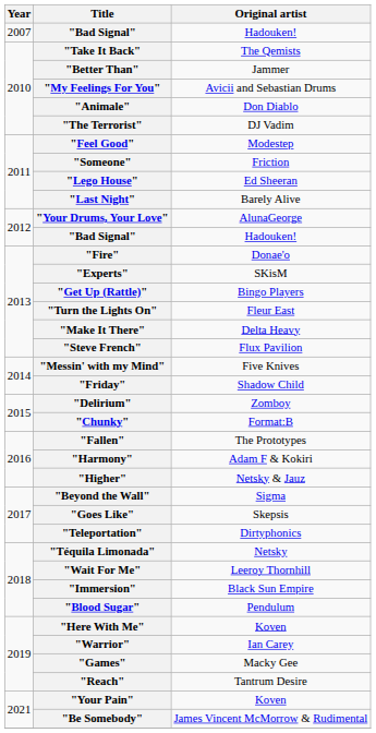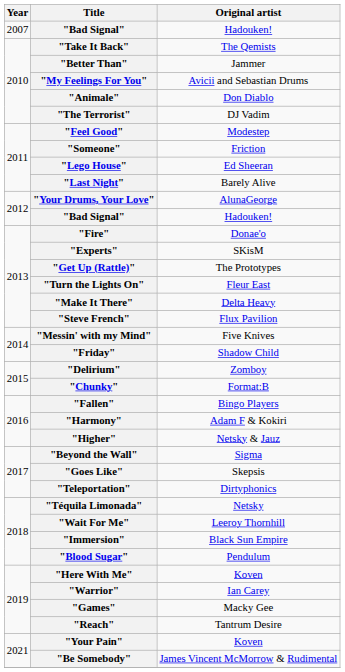"Get Up (Rattle)" | Original artist: Bingo Players -> The Prototypes
"Fallen" | Original artist: The Prototypes -> Bingo Players
